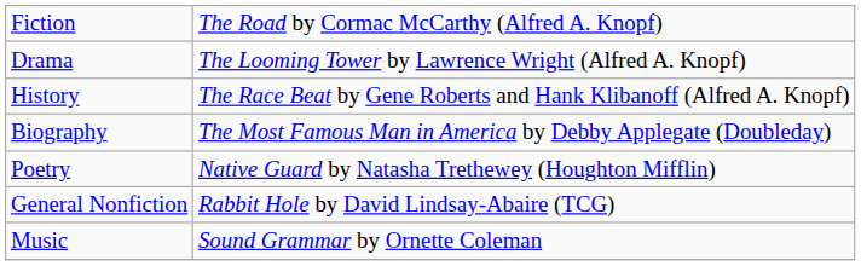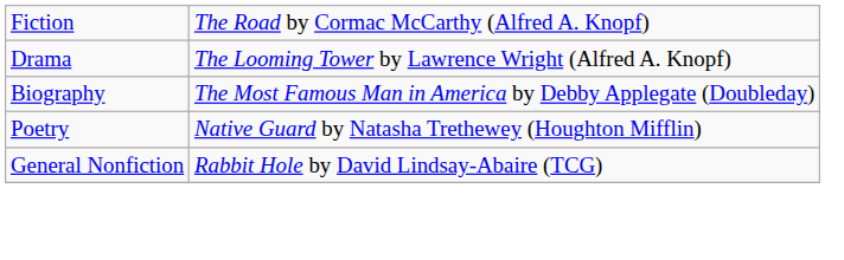- row: History | The Race Beat by Gene Roberts and Hank Klibanoff (Alfred A. Knopf)
- row: Music | Sound Grammar by Ornette Coleman
